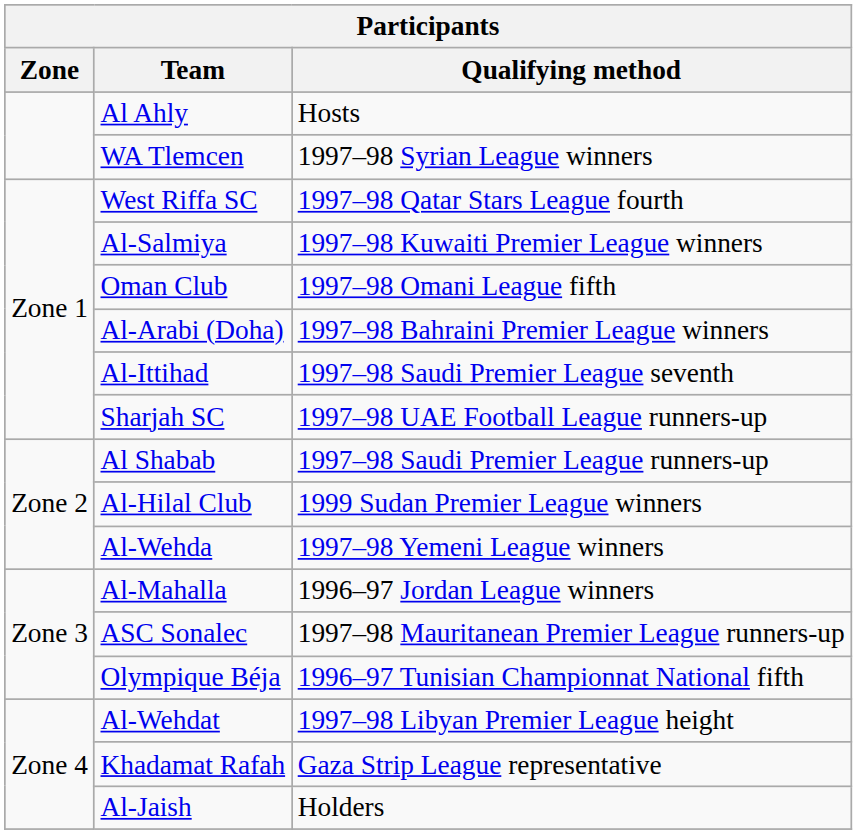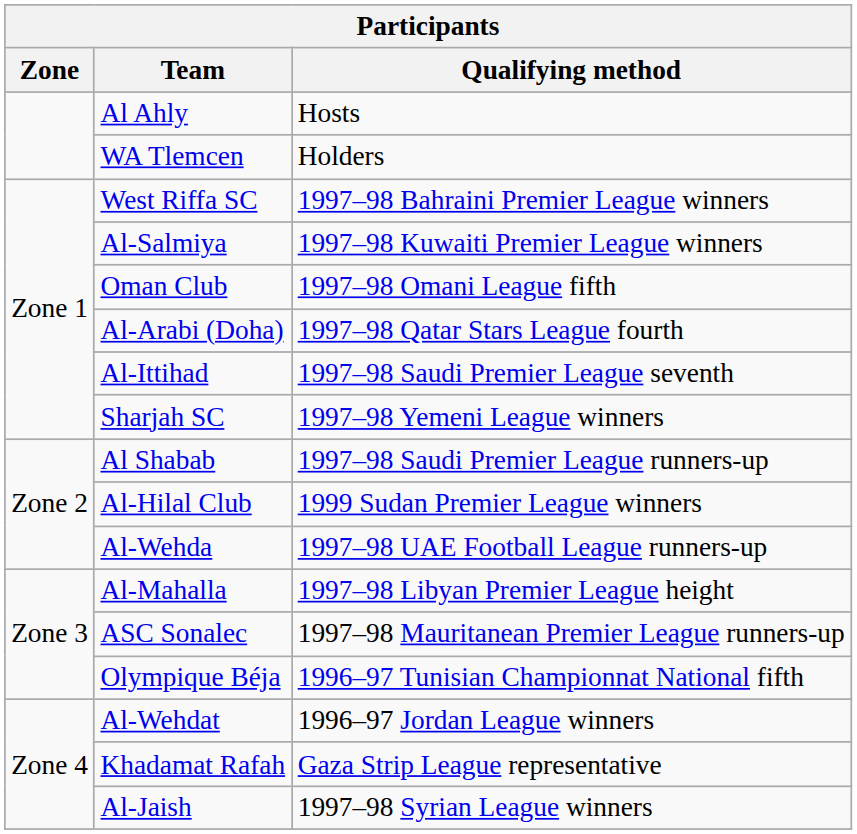WA Tlemcen | Qualifying method: 1997–98 Syrian League winners -> Holders
West Riffa SC | Qualifying method: 1997–98 Qatar Stars League fourth -> 1997–98 Bahraini Premier League winners
Al-Arabi (Doha) | Qualifying method: 1997–98 Bahraini Premier League winners -> 1997–98 Qatar Stars League fourth
Sharjah SC | Qualifying method: 1997–98 UAE Football League runners-up -> 1997–98 Yemeni League winners
Al-Wehda | Qualifying method: 1997–98 Yemeni League winners -> 1997–98 UAE Football League runners-up
Al-Mahalla | Qualifying method: 1996–97 Jordan League winners -> 1997–98 Libyan Premier League height
Al-Wehdat | Qualifying method: 1997–98 Libyan Premier League height -> 1996–97 Jordan League winners
Al-Jaish | Qualifying method: Holders -> 1997–98 Syrian League winners
